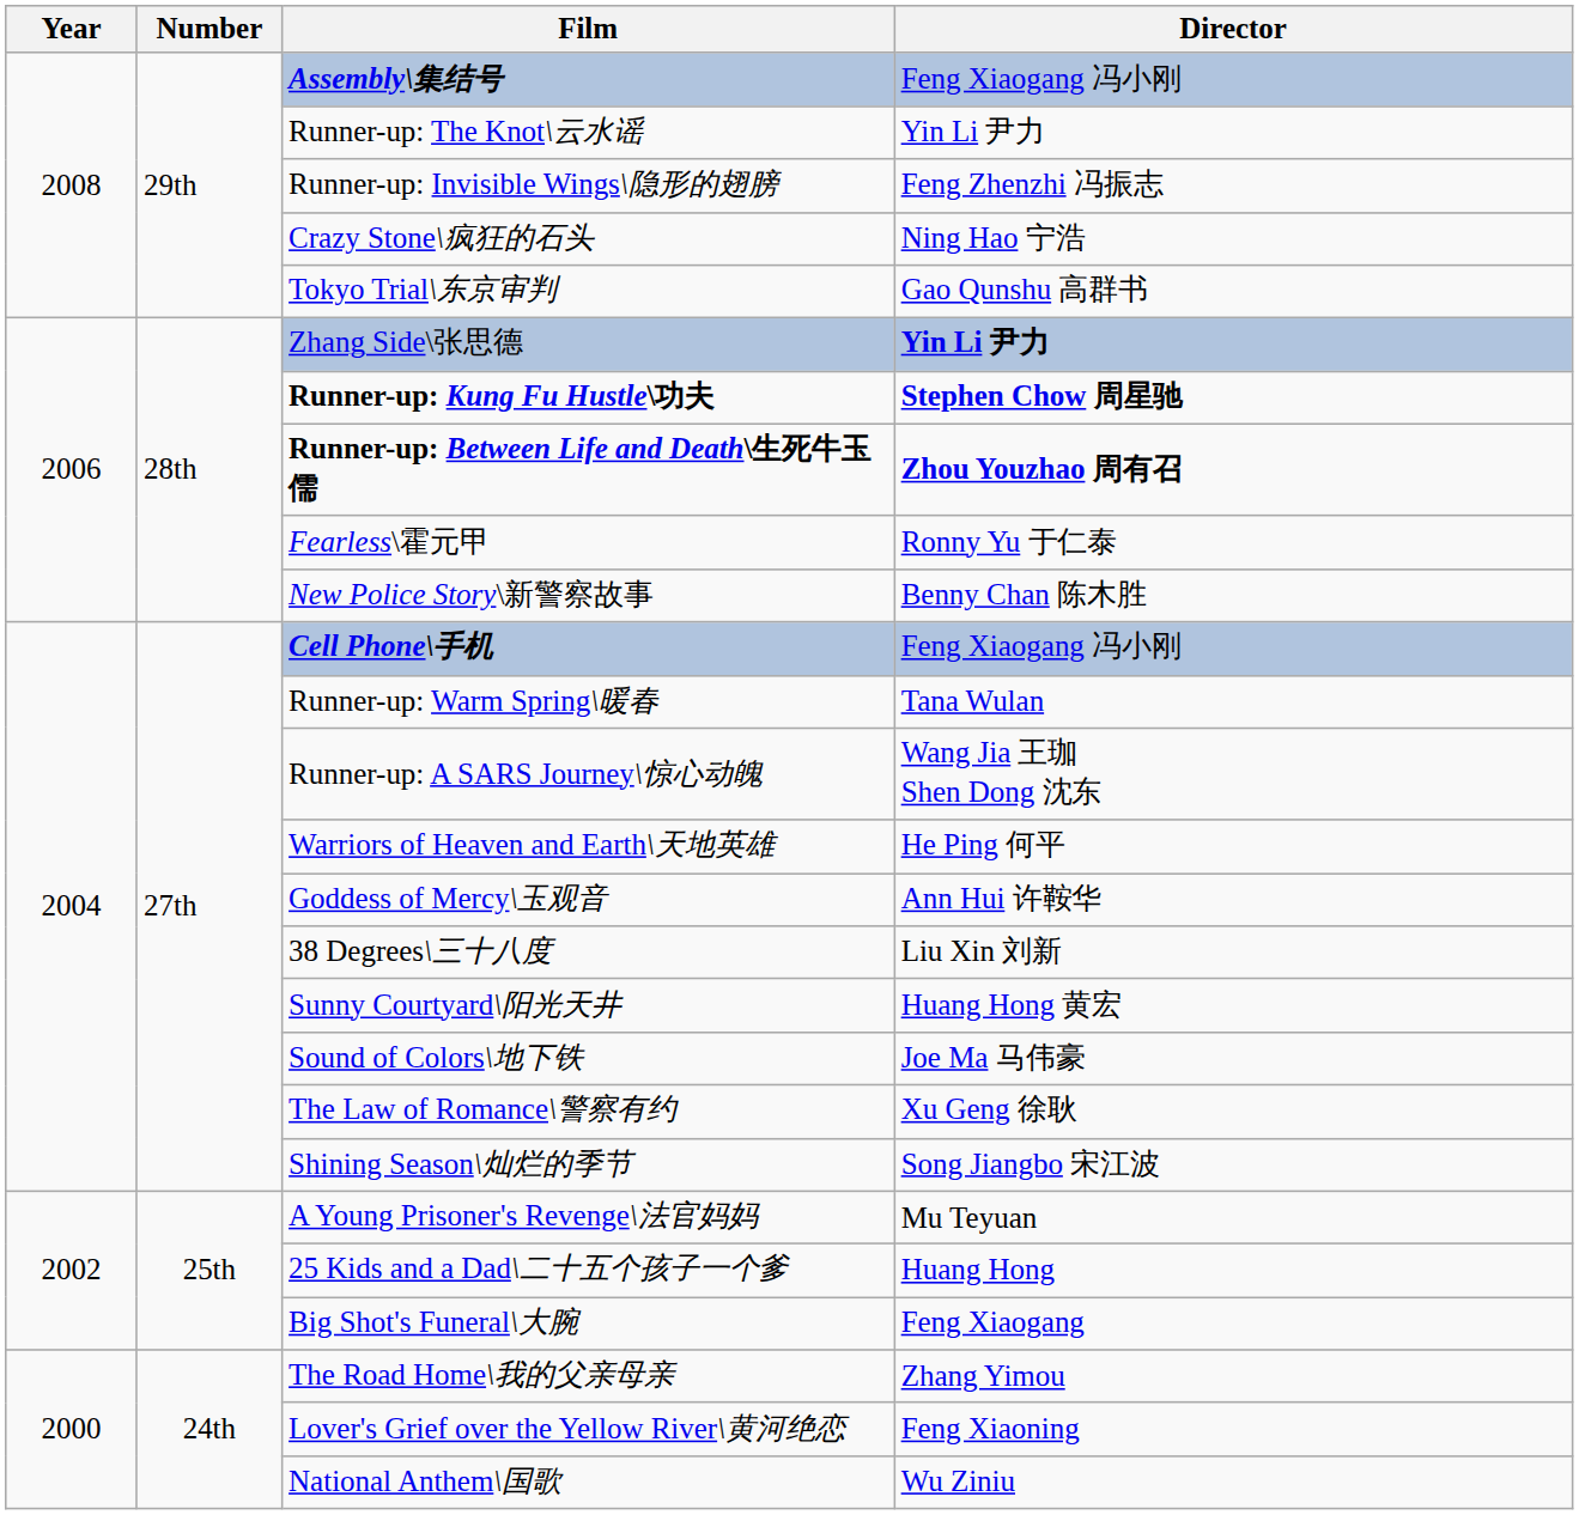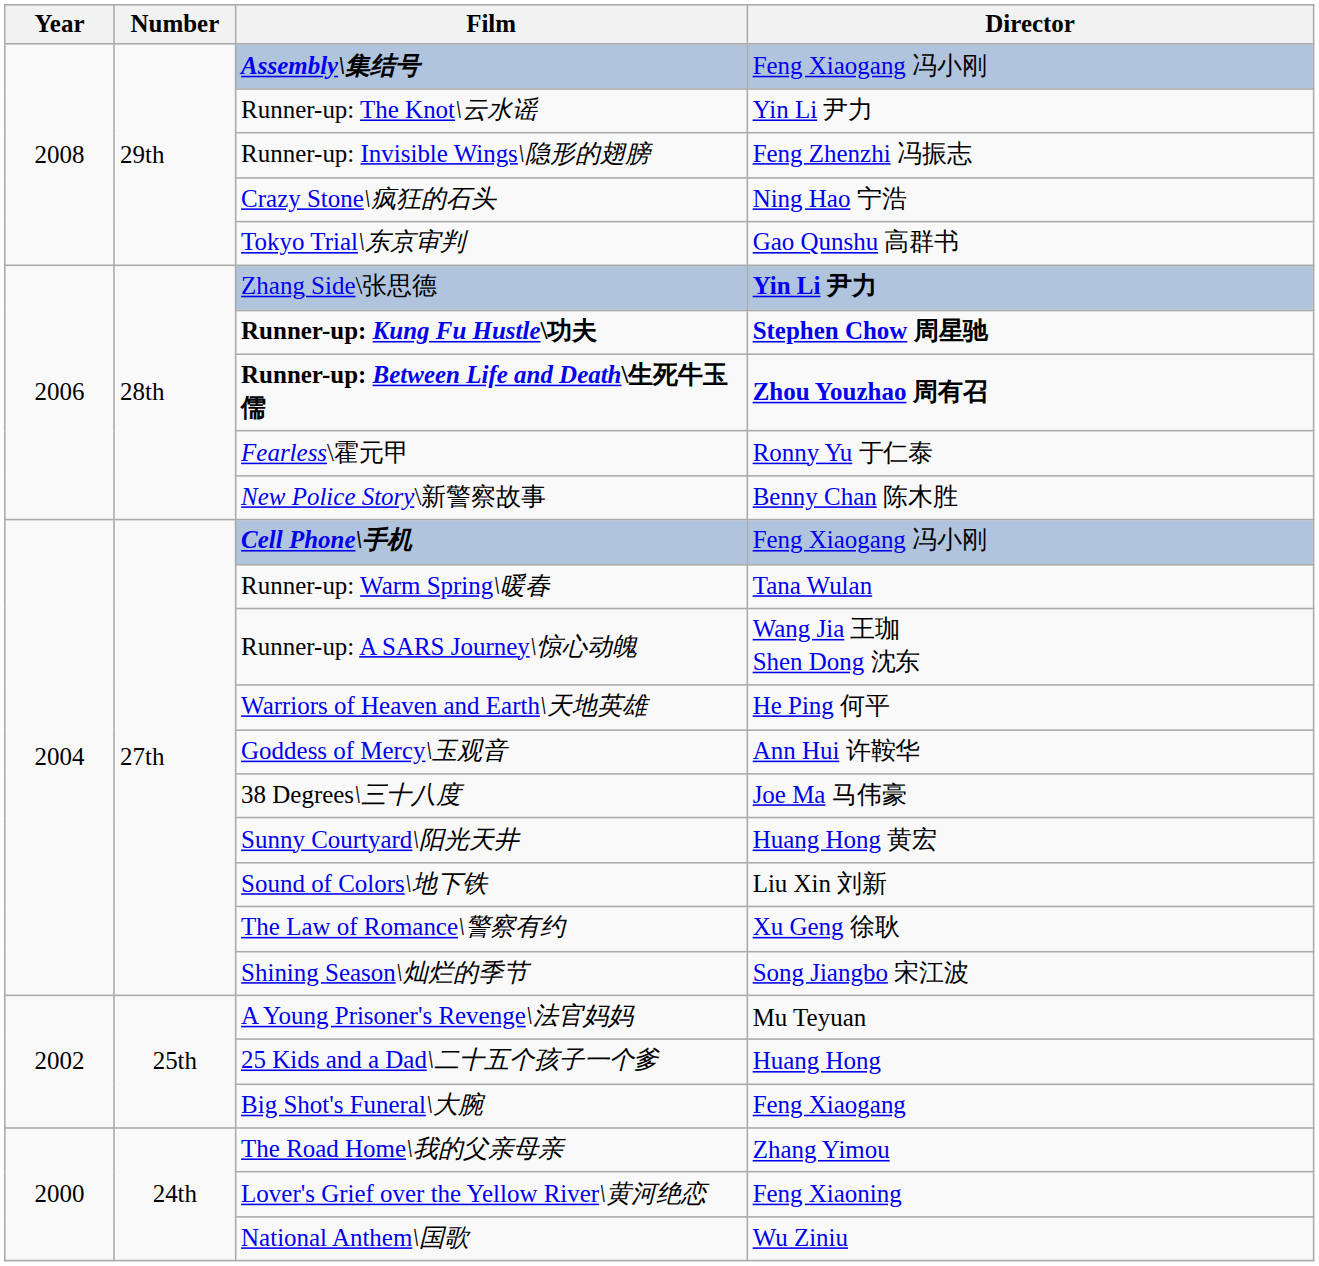38 Degrees\三十八度 | Director: Liu Xin 刘新 -> Joe Ma 马伟豪
Sound of Colors\地下铁 | Director: Joe Ma 马伟豪 -> Liu Xin 刘新
